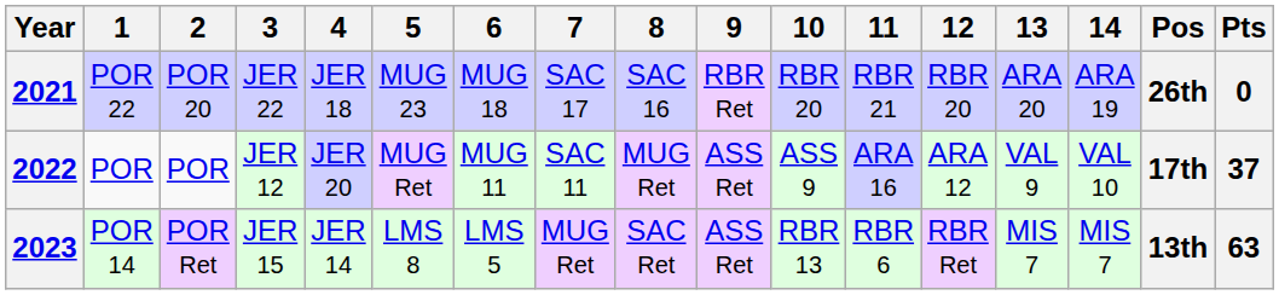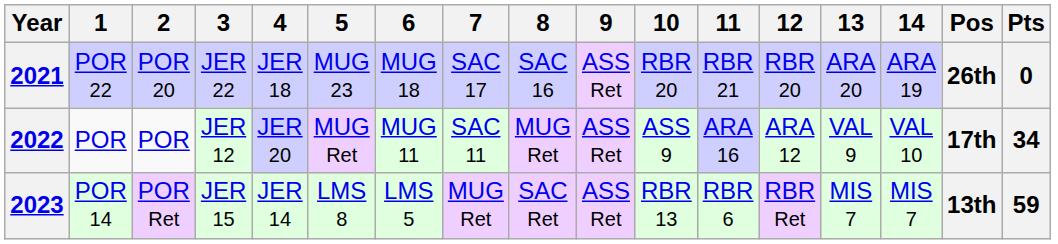2021 | 9: RBR Ret -> ASS Ret
2022 | Pts: 37 -> 34
2023 | Pts: 63 -> 59
